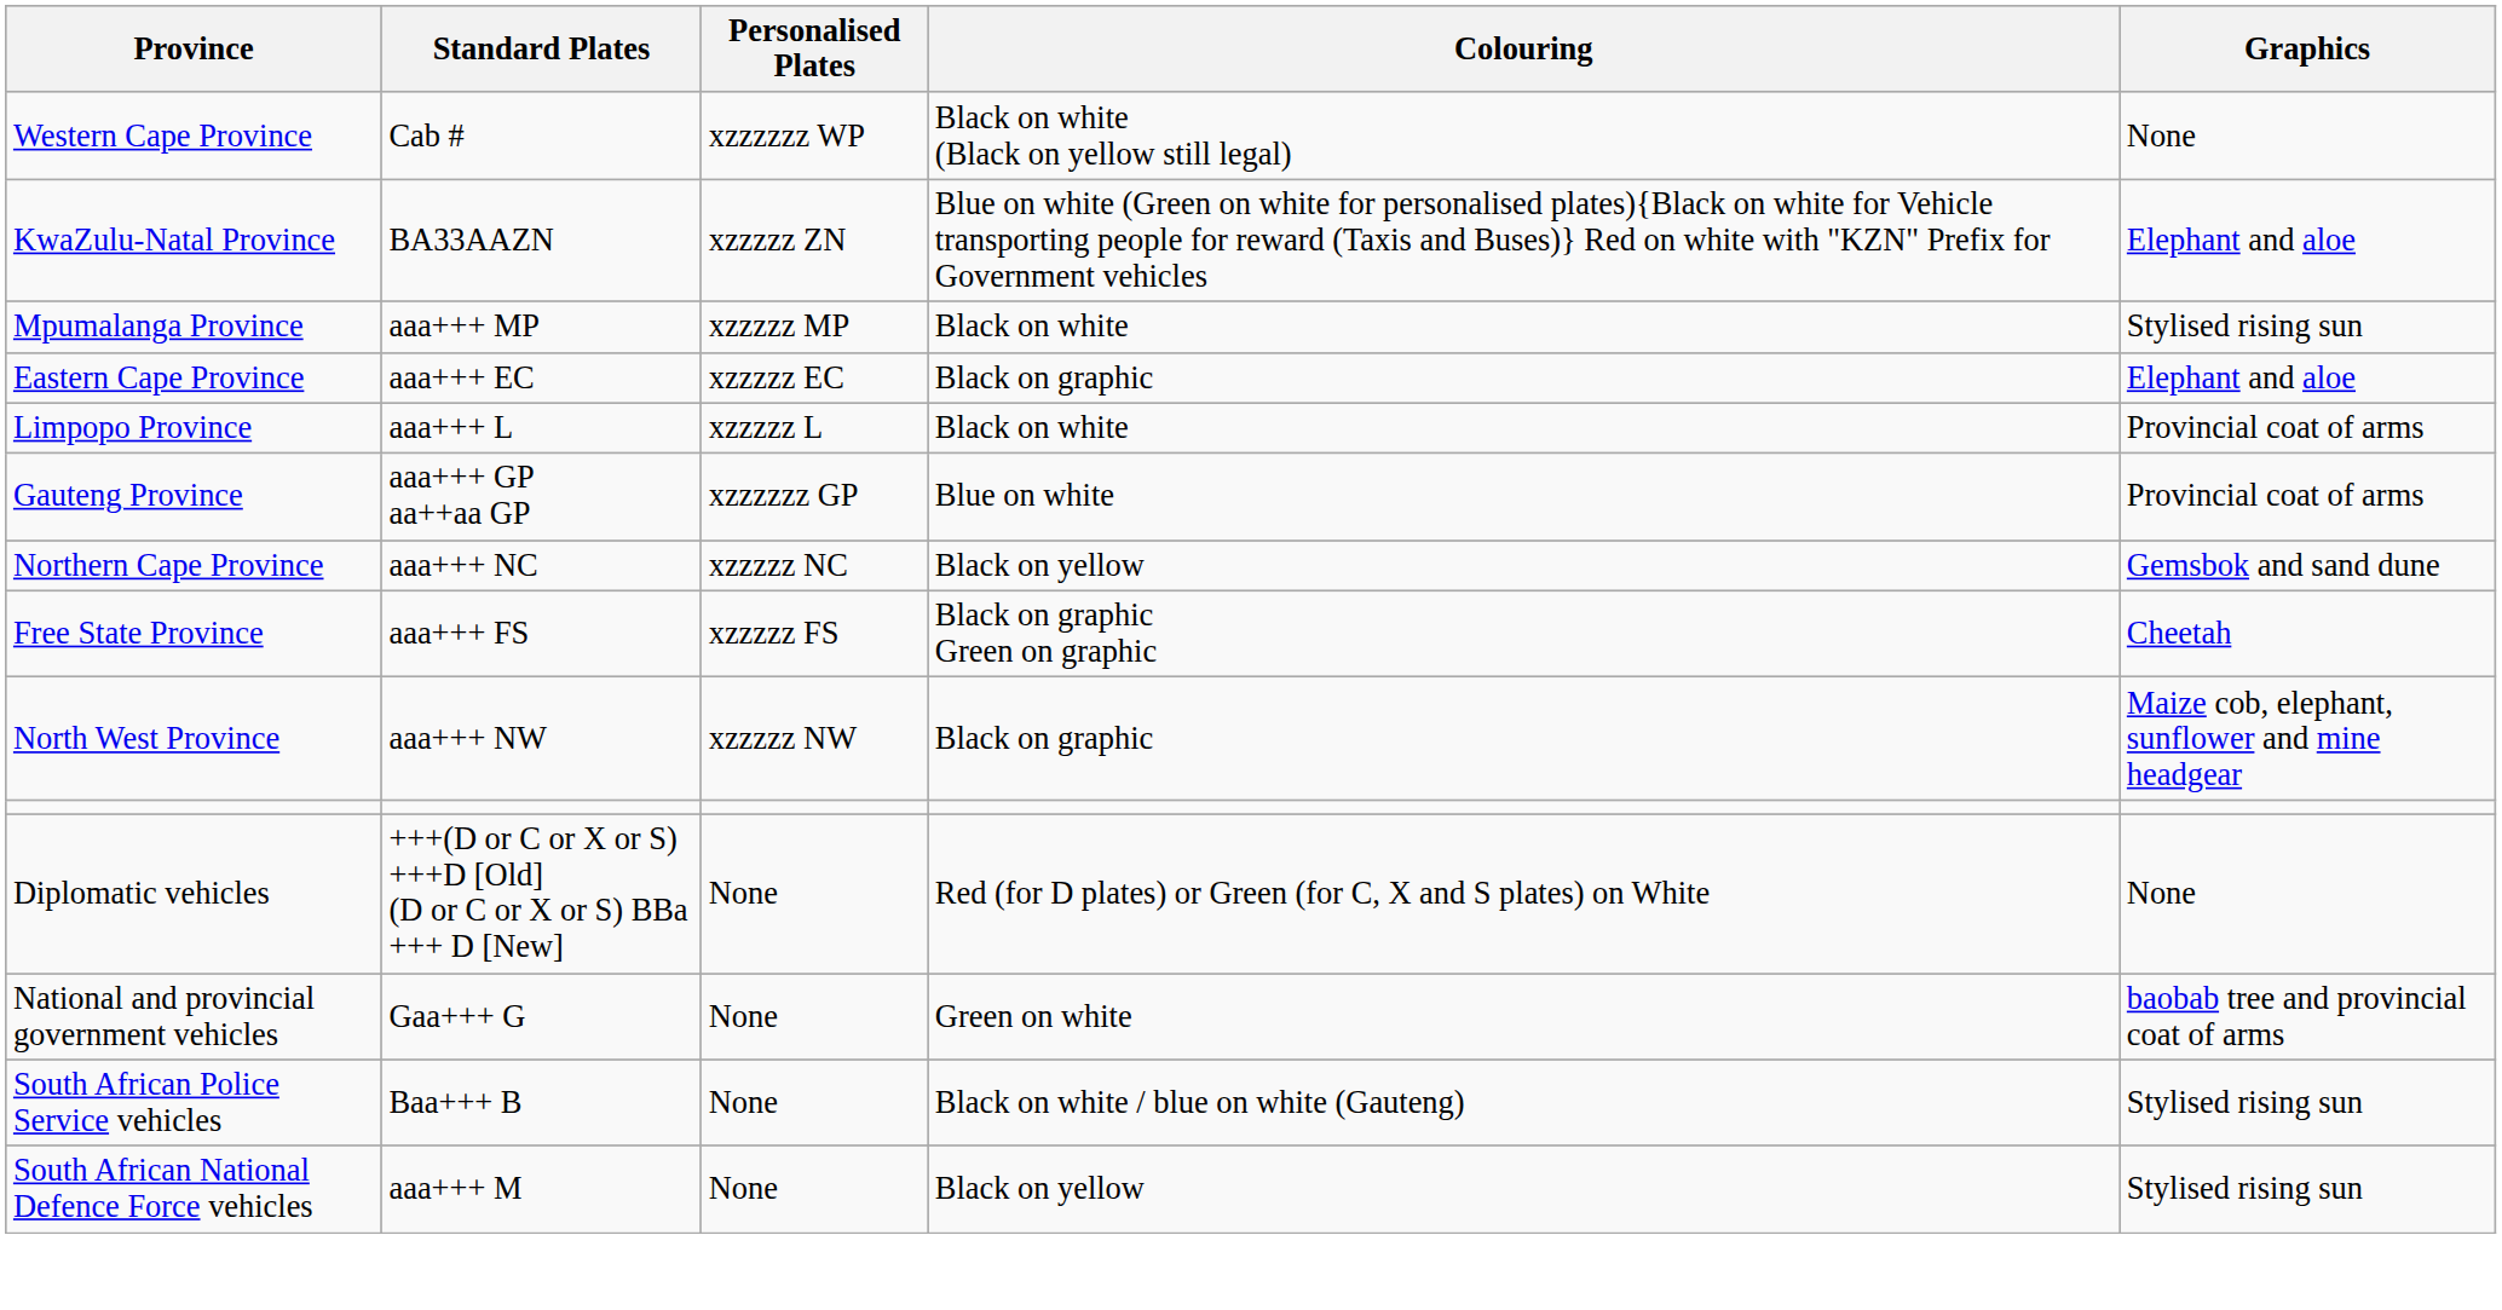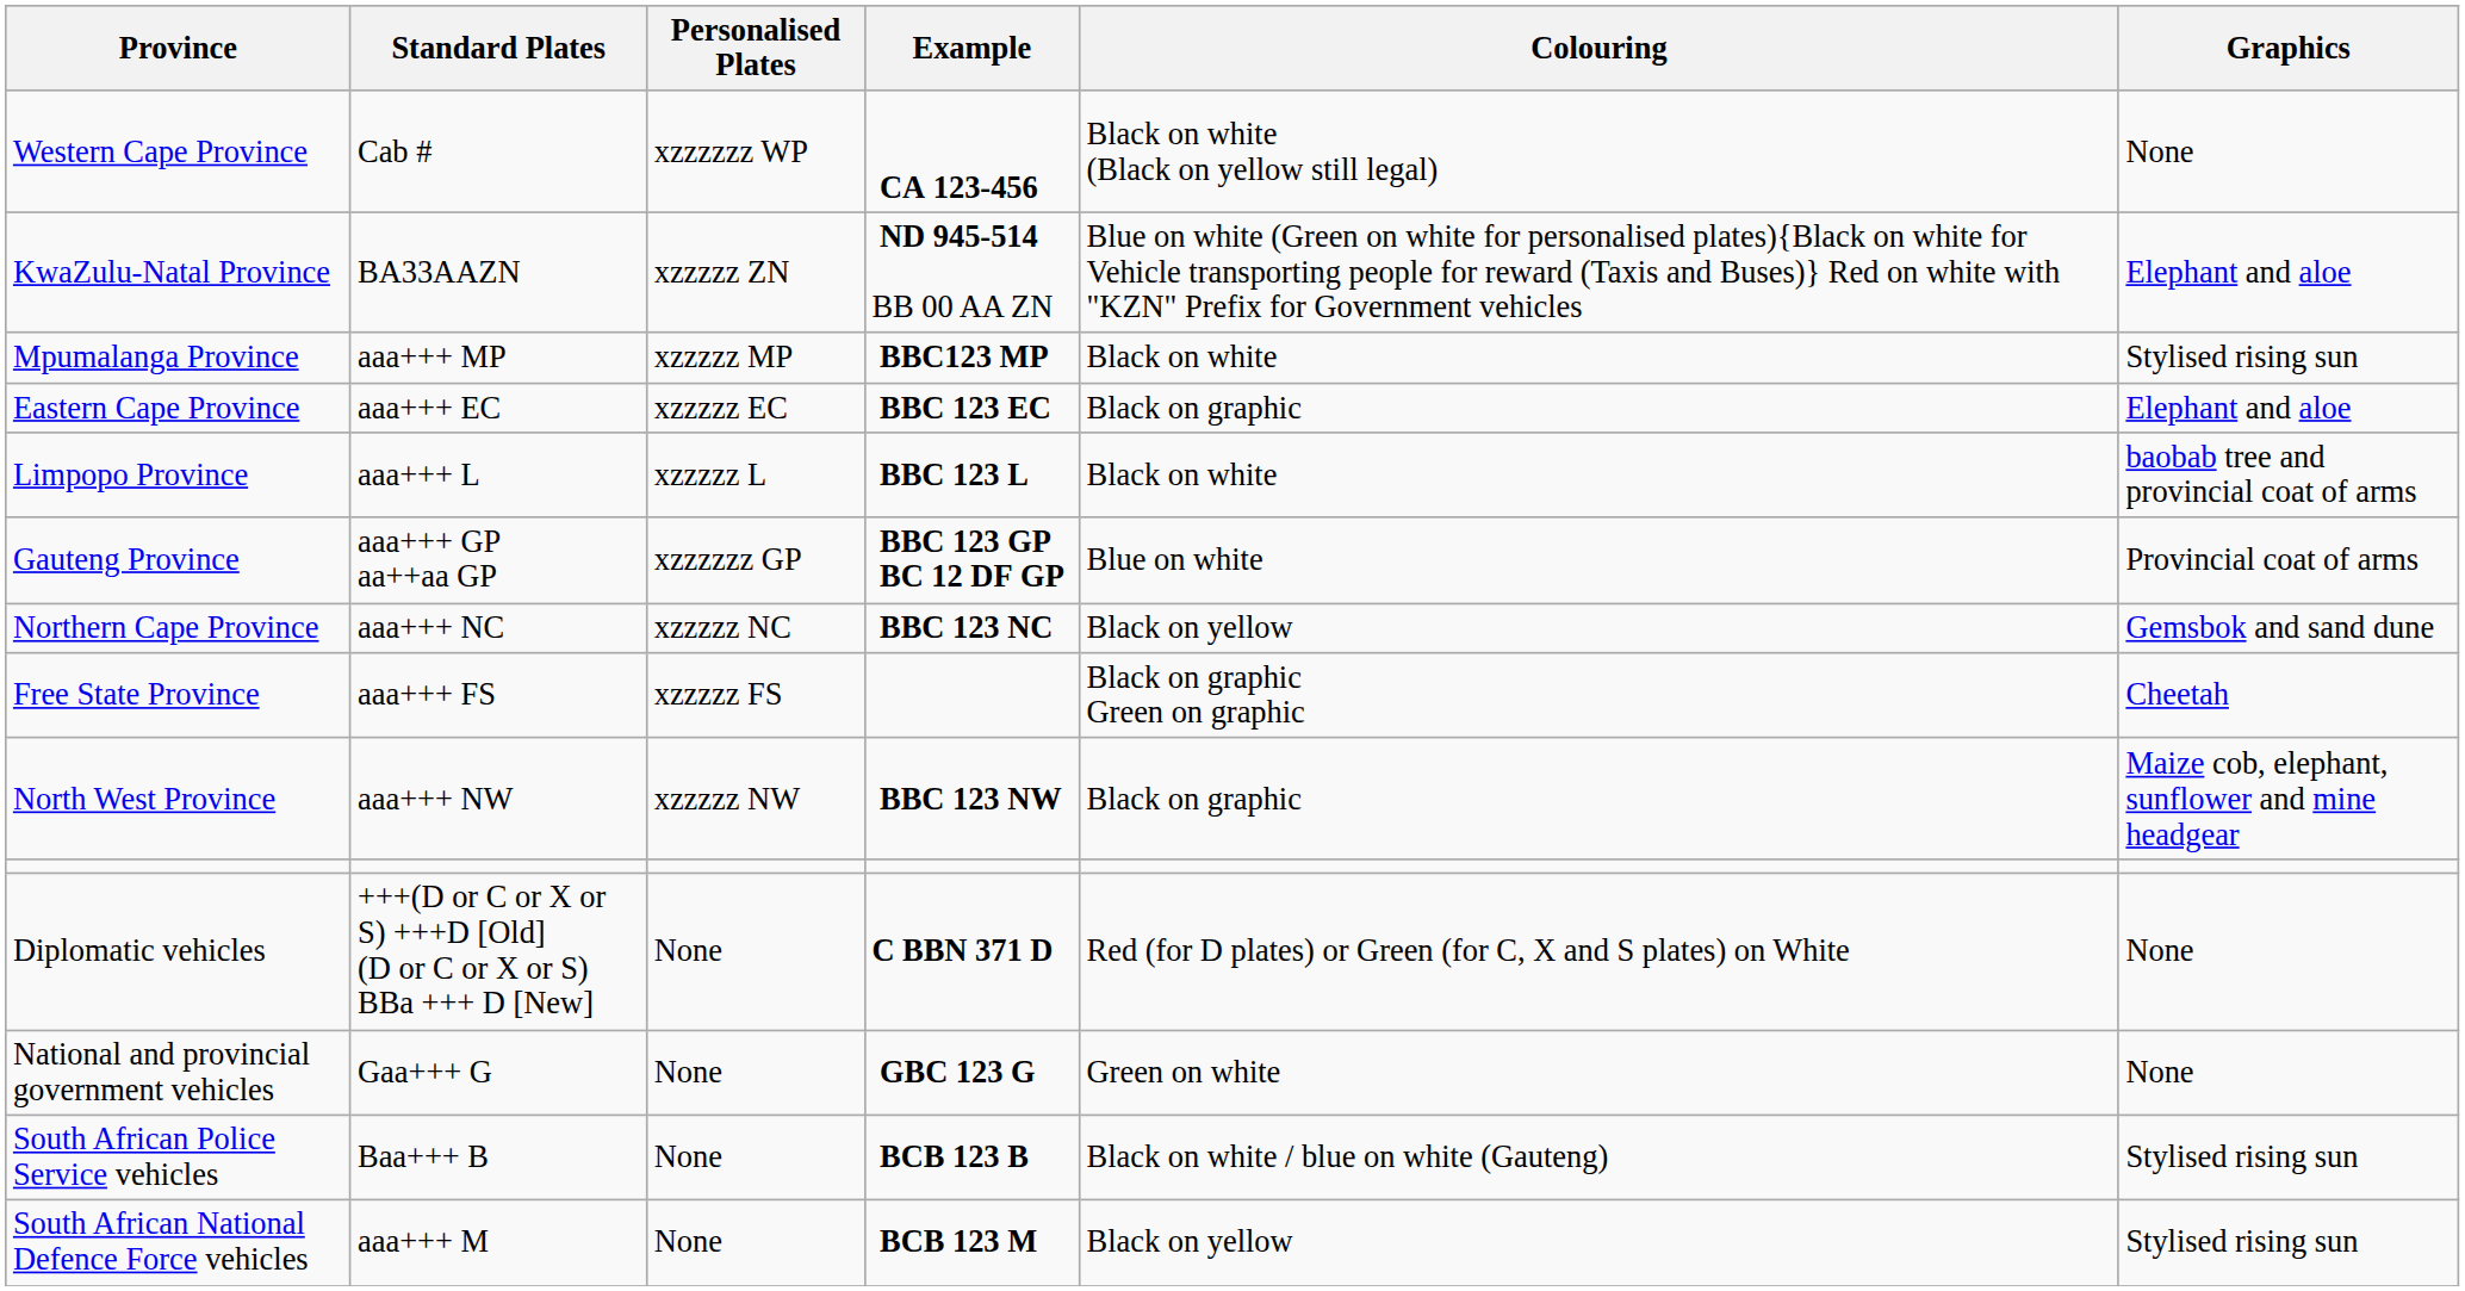+ column: Example | CA 123-456 | ND 945-514 BB 00 AA ZN | BBC123 MP | BBC 123 EC | BBC 123 L | BBC 123 GP BC 12 DF GP | BBC 123 NC | BBC 123 NW | C BBN 371 D | GBC 123 G | BCB 123 B | BCB 123 M
Limpopo Province | Graphics: Provincial coat of arms -> baobab tree and provincial coat of arms
National and provincial government vehicles | Graphics: baobab tree and provincial coat of arms -> None
